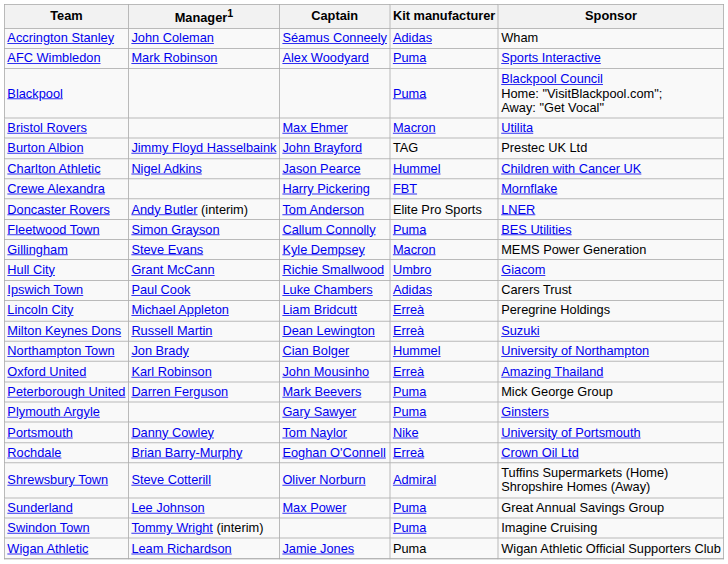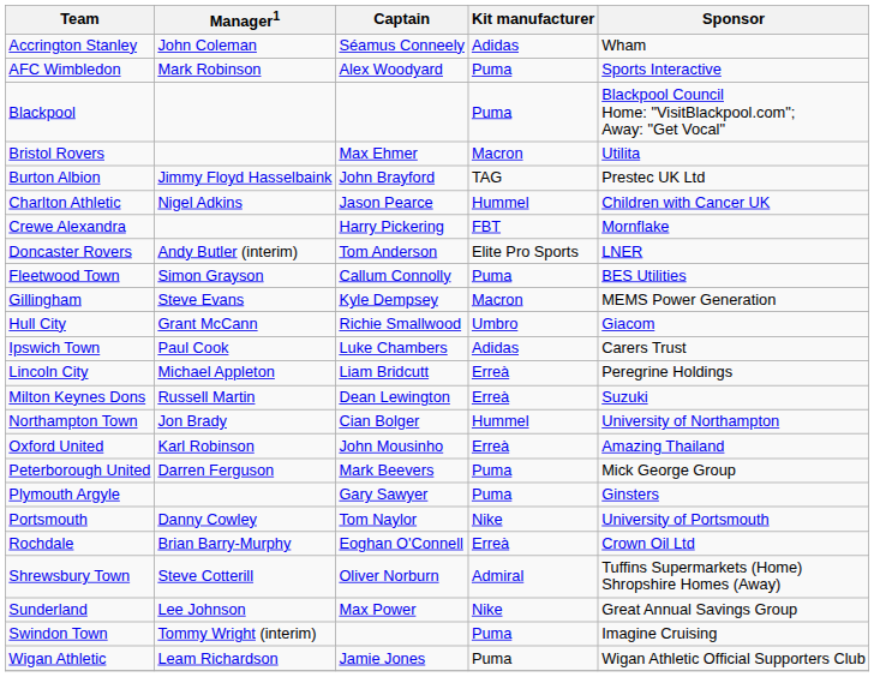Sunderland | Kit manufacturer: Puma -> Nike
